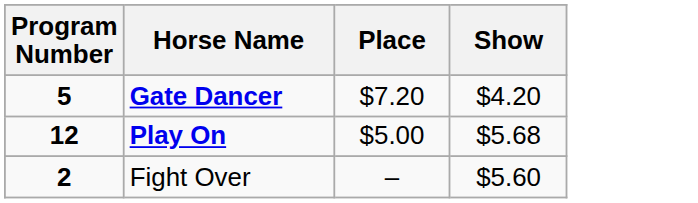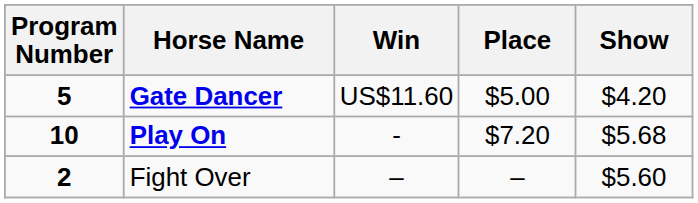+ column: Win | US$11.60 | - | –
Gate Dancer | Place: $7.20 -> $5.00
Play On | Program Number: 12 -> 10
Play On | Place: $5.00 -> $7.20
